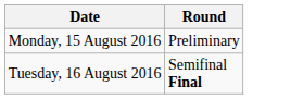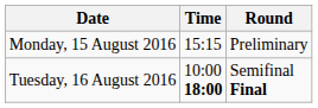+ column: Time | 15:15 | 10:00 18:00
